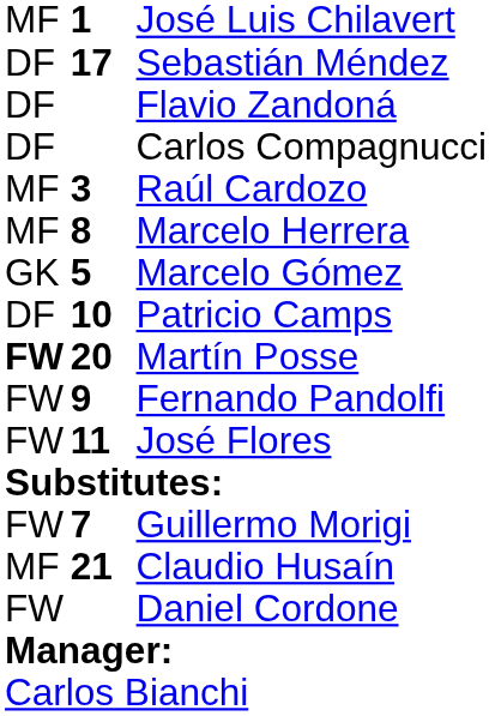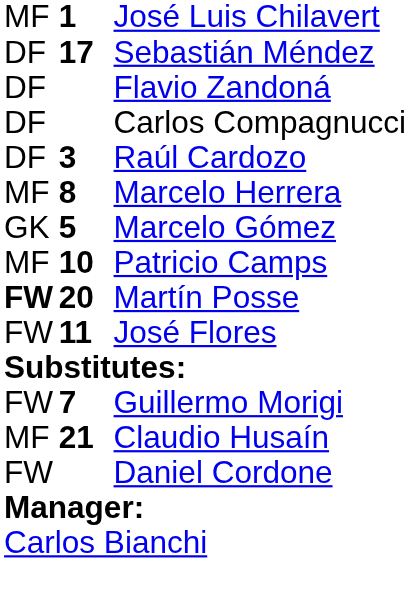Raúl Cardozo | column 1: MF -> DF
Patricio Camps | column 1: DF -> MF
- row: FW | 9 | Fernando Pandolfi
